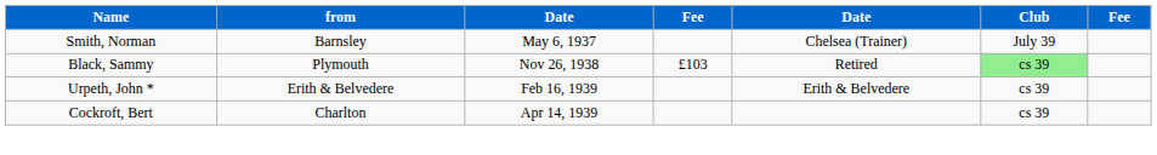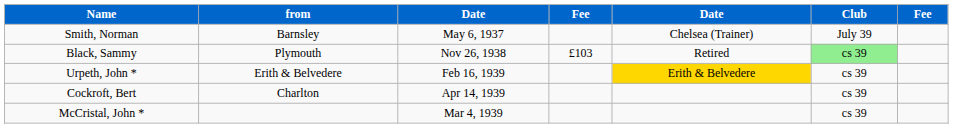Urpeth, John * | column 5: no background -> gold background
+ row: McCristal, John * | Mar 4, 1939 | cs 39
